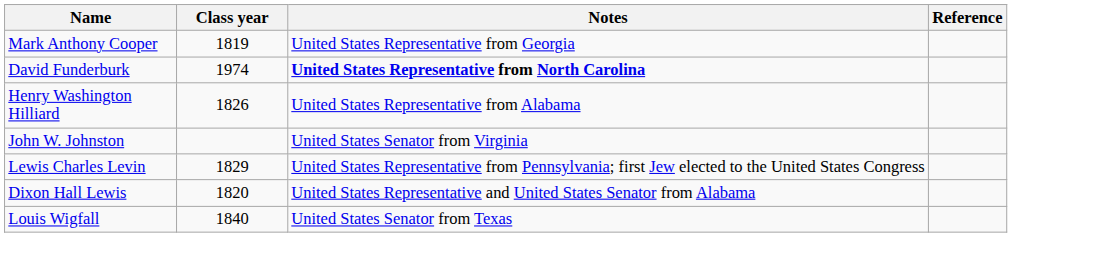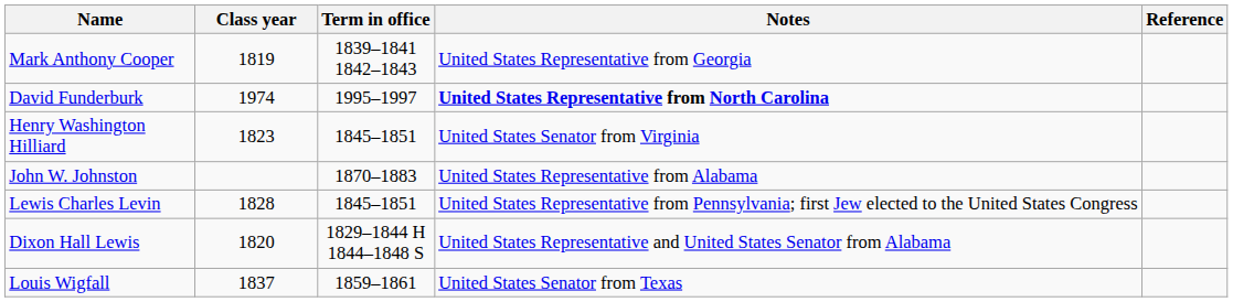+ column: Term in office | 1839–1841 1842–1843 | 1995–1997 | 1845–1851 | 1870–1883 | 1845–1851 | 1829–1844 H 1844–1848 S | 1859–1861
Henry Washington Hilliard | Class year: 1826 -> 1823
Henry Washington Hilliard | Notes: United States Representative from Alabama -> United States Senator from Virginia
John W. Johnston | Notes: United States Senator from Virginia -> United States Representative from Alabama
Lewis Charles Levin | Class year: 1829 -> 1828
Louis Wigfall | Class year: 1840 -> 1837
